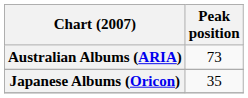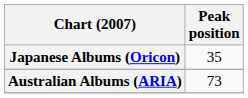rows swapped: Australian Albums (ARIA) <-> Japanese Albums (Oricon)
